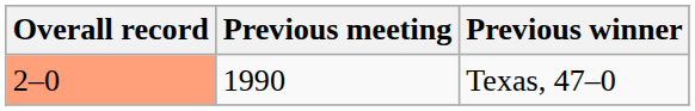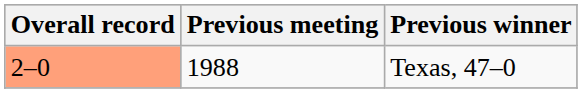Texas, 47–0 | Previous meeting: 1990 -> 1988
